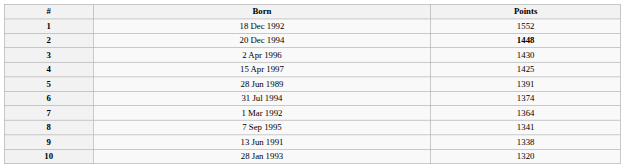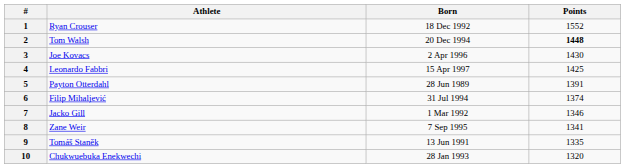+ column: Athlete | Ryan Crouser | Tom Walsh | Joe Kovacs | Leonardo Fabbri | Payton Otterdahl | Filip Mihaljević | Jacko Gill | Zane Weir | Tomáš Staněk | Chukwuebuka Enekwechi
7 | Points: 1364 -> 1346
9 | Points: 1338 -> 1335
